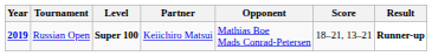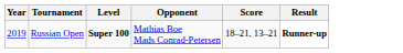- column: Partner | Keiichiro Matsui
Russian Open | Year: bold -> normal
